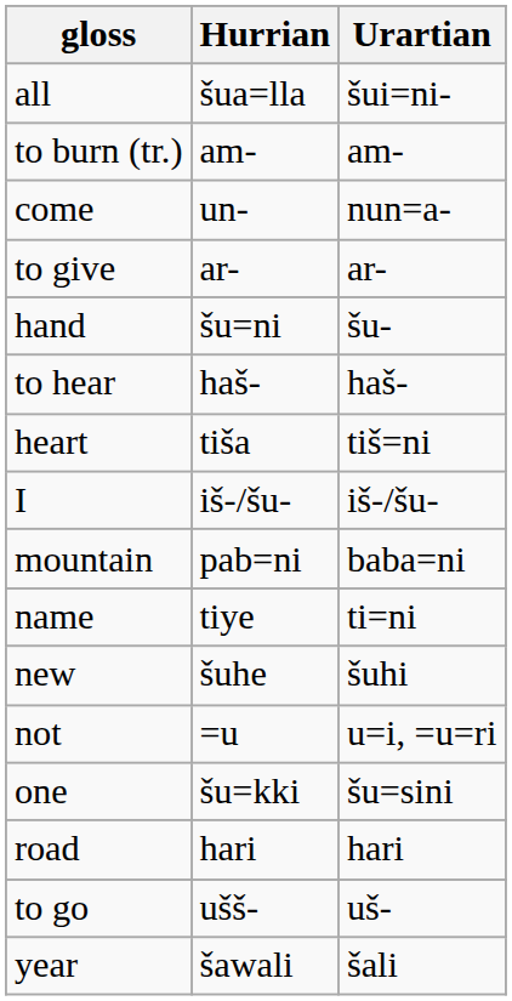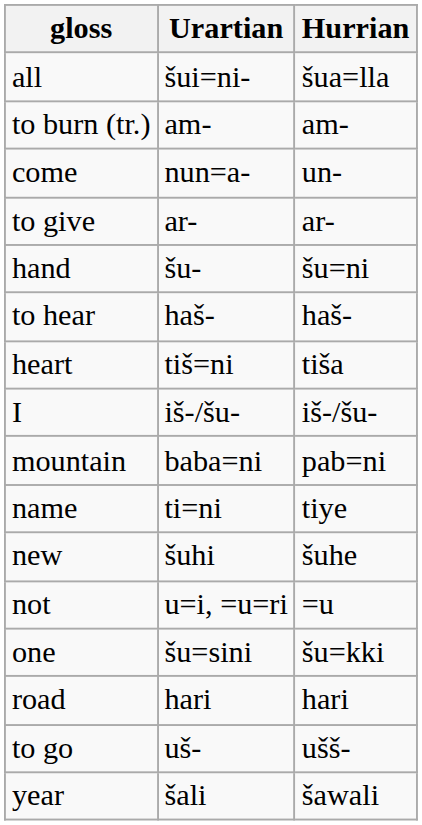columns swapped: Hurrian <-> Urartian
